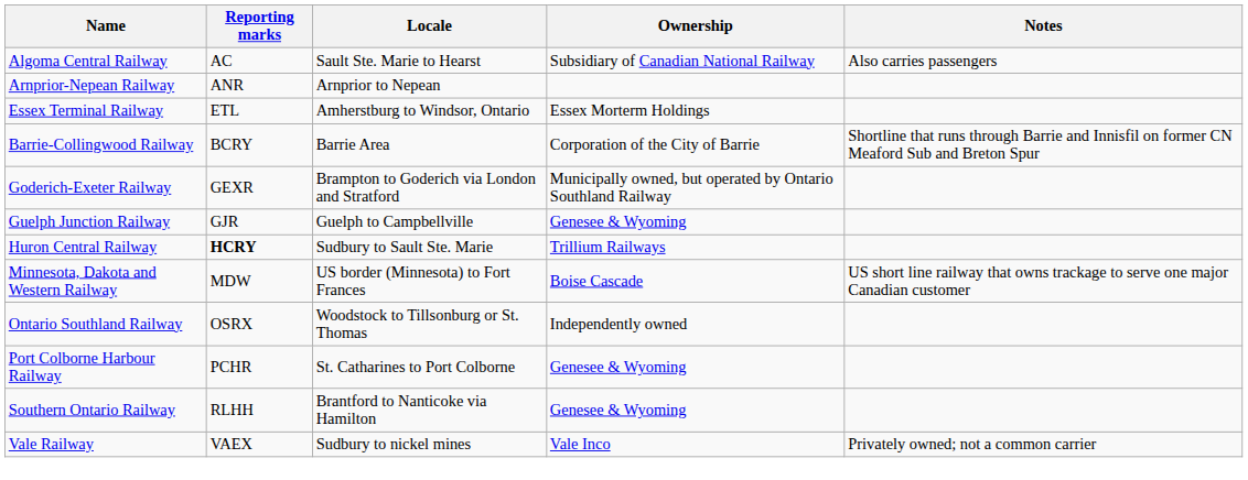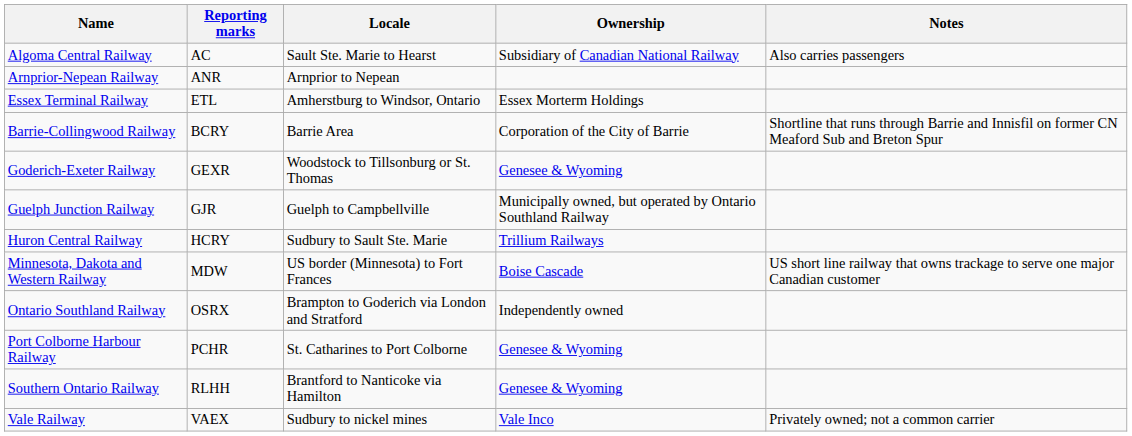Goderich-Exeter Railway | Locale: Brampton to Goderich via London and Stratford -> Woodstock to Tillsonburg or St. Thomas
Goderich-Exeter Railway | Ownership: Municipally owned, but operated by Ontario Southland Railway -> Genesee & Wyoming
Guelph Junction Railway | Ownership: Genesee & Wyoming -> Municipally owned, but operated by Ontario Southland Railway
Huron Central Railway | Reporting marks: bold -> normal
Ontario Southland Railway | Locale: Woodstock to Tillsonburg or St. Thomas -> Brampton to Goderich via London and Stratford
